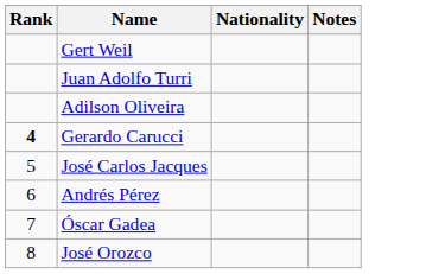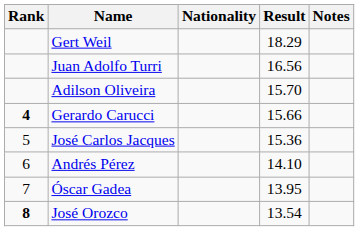+ column: Result | 18.29 | 16.56 | 15.70 | 15.66 | 15.36 | 14.10 | 13.95 | 13.54
José Orozco | Rank: normal -> bold
